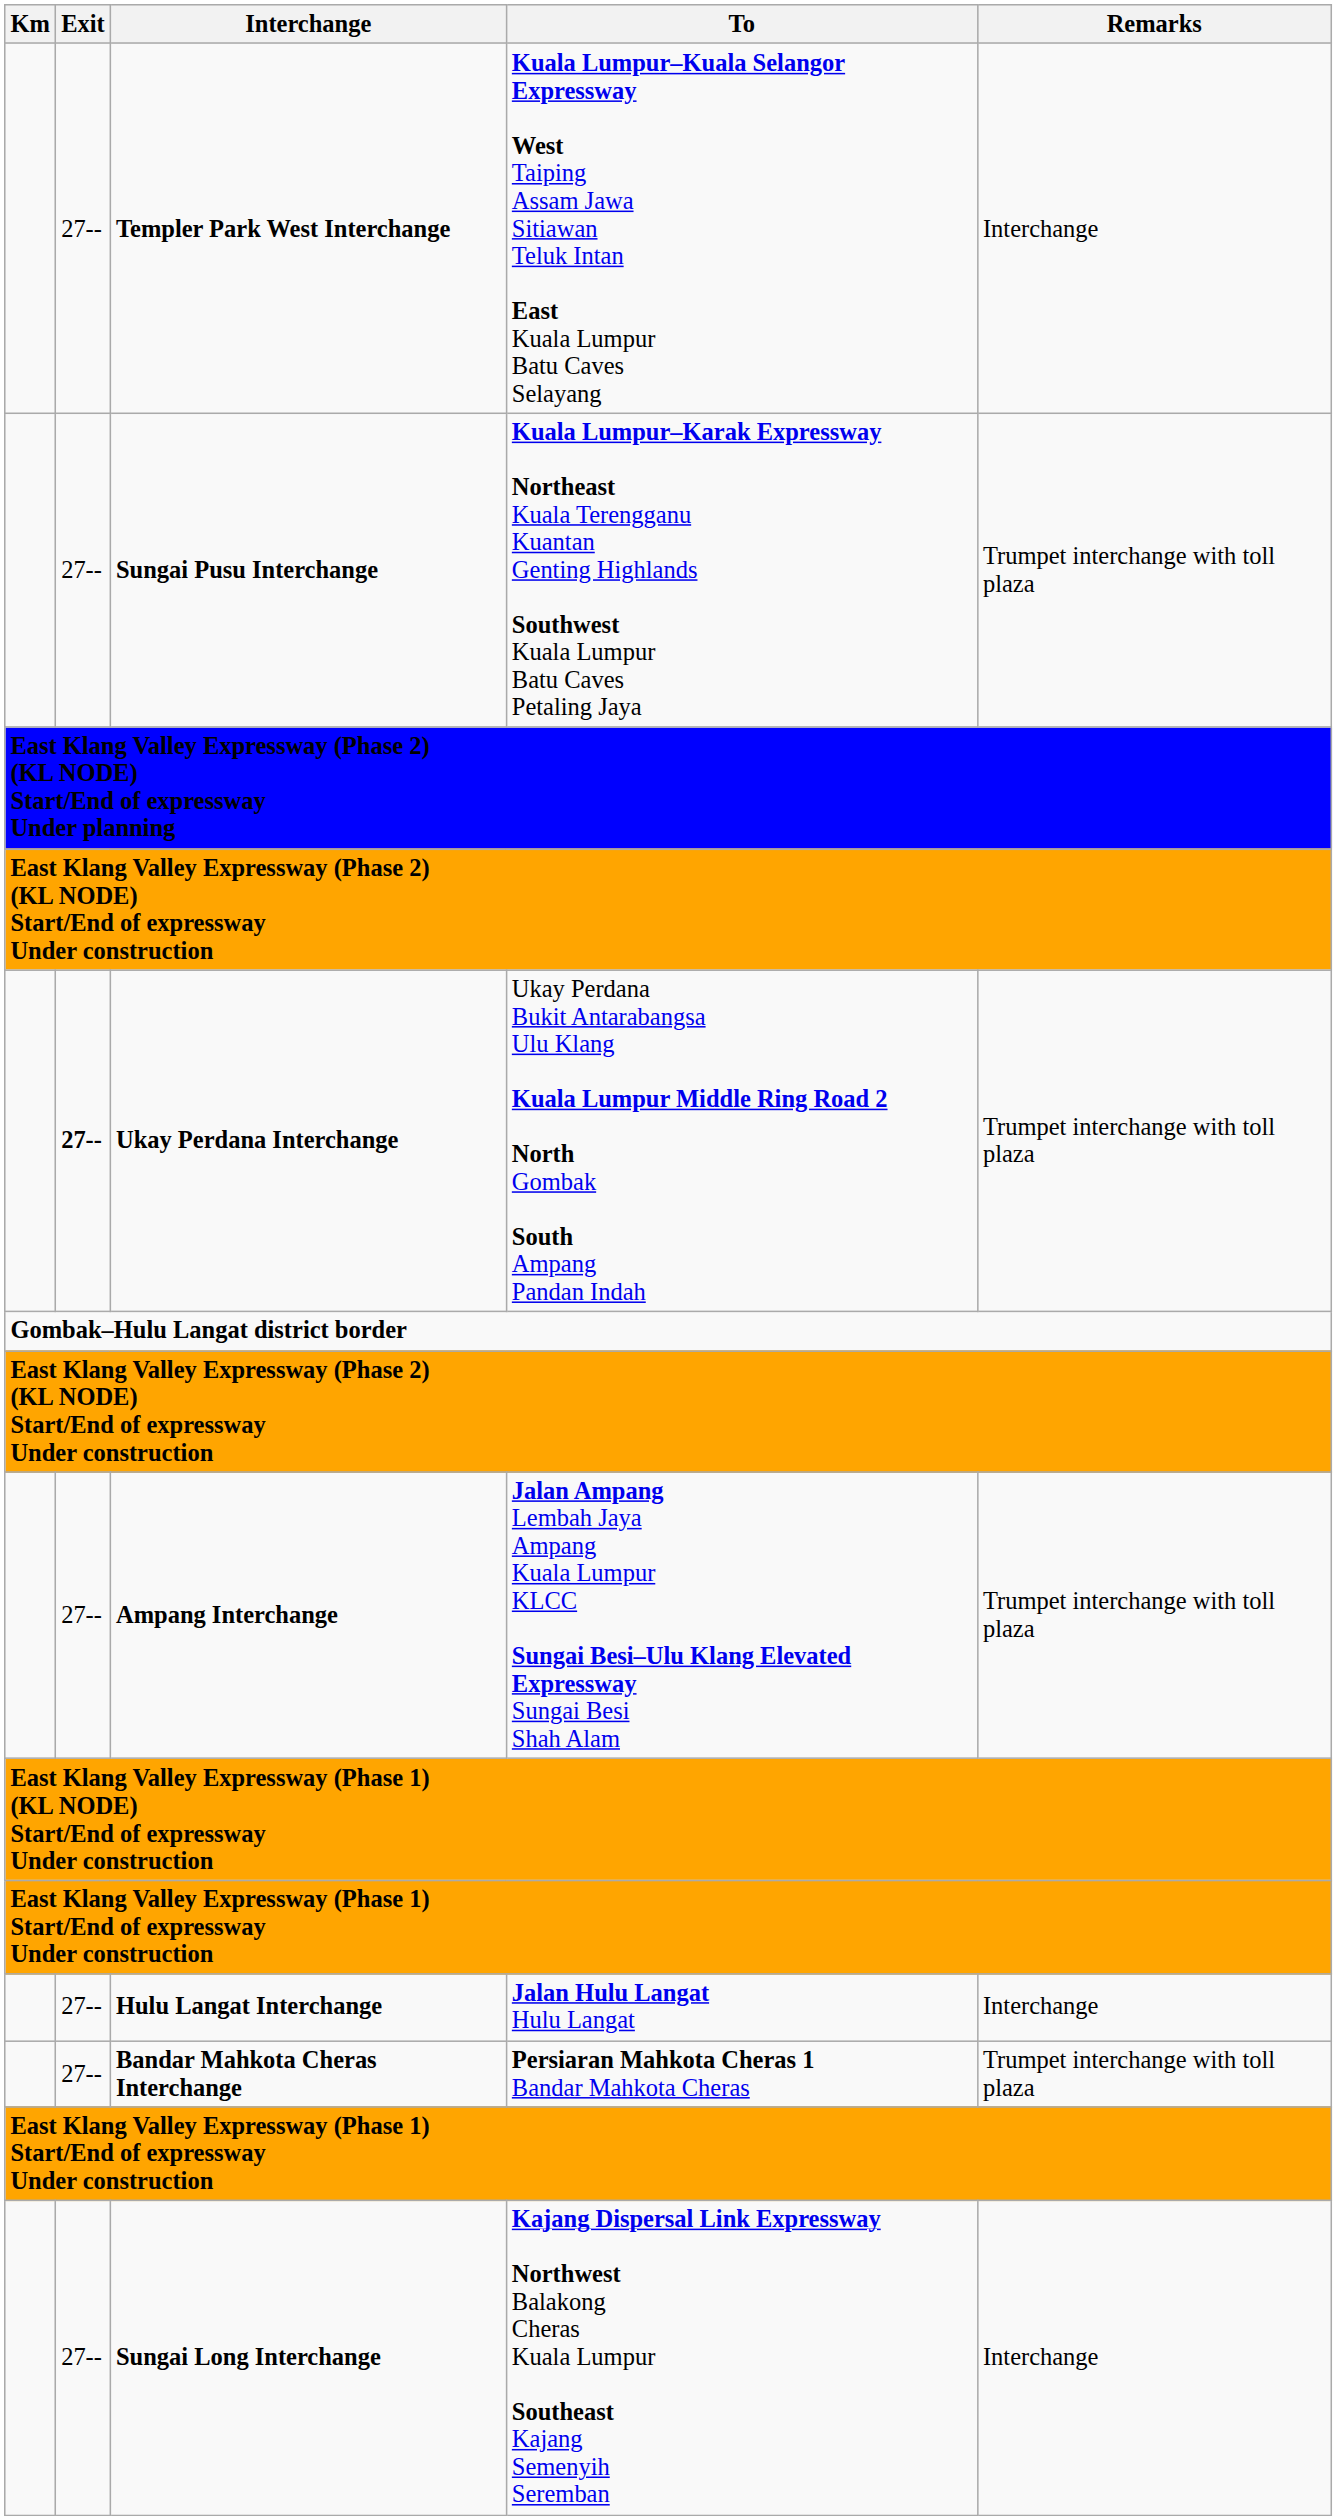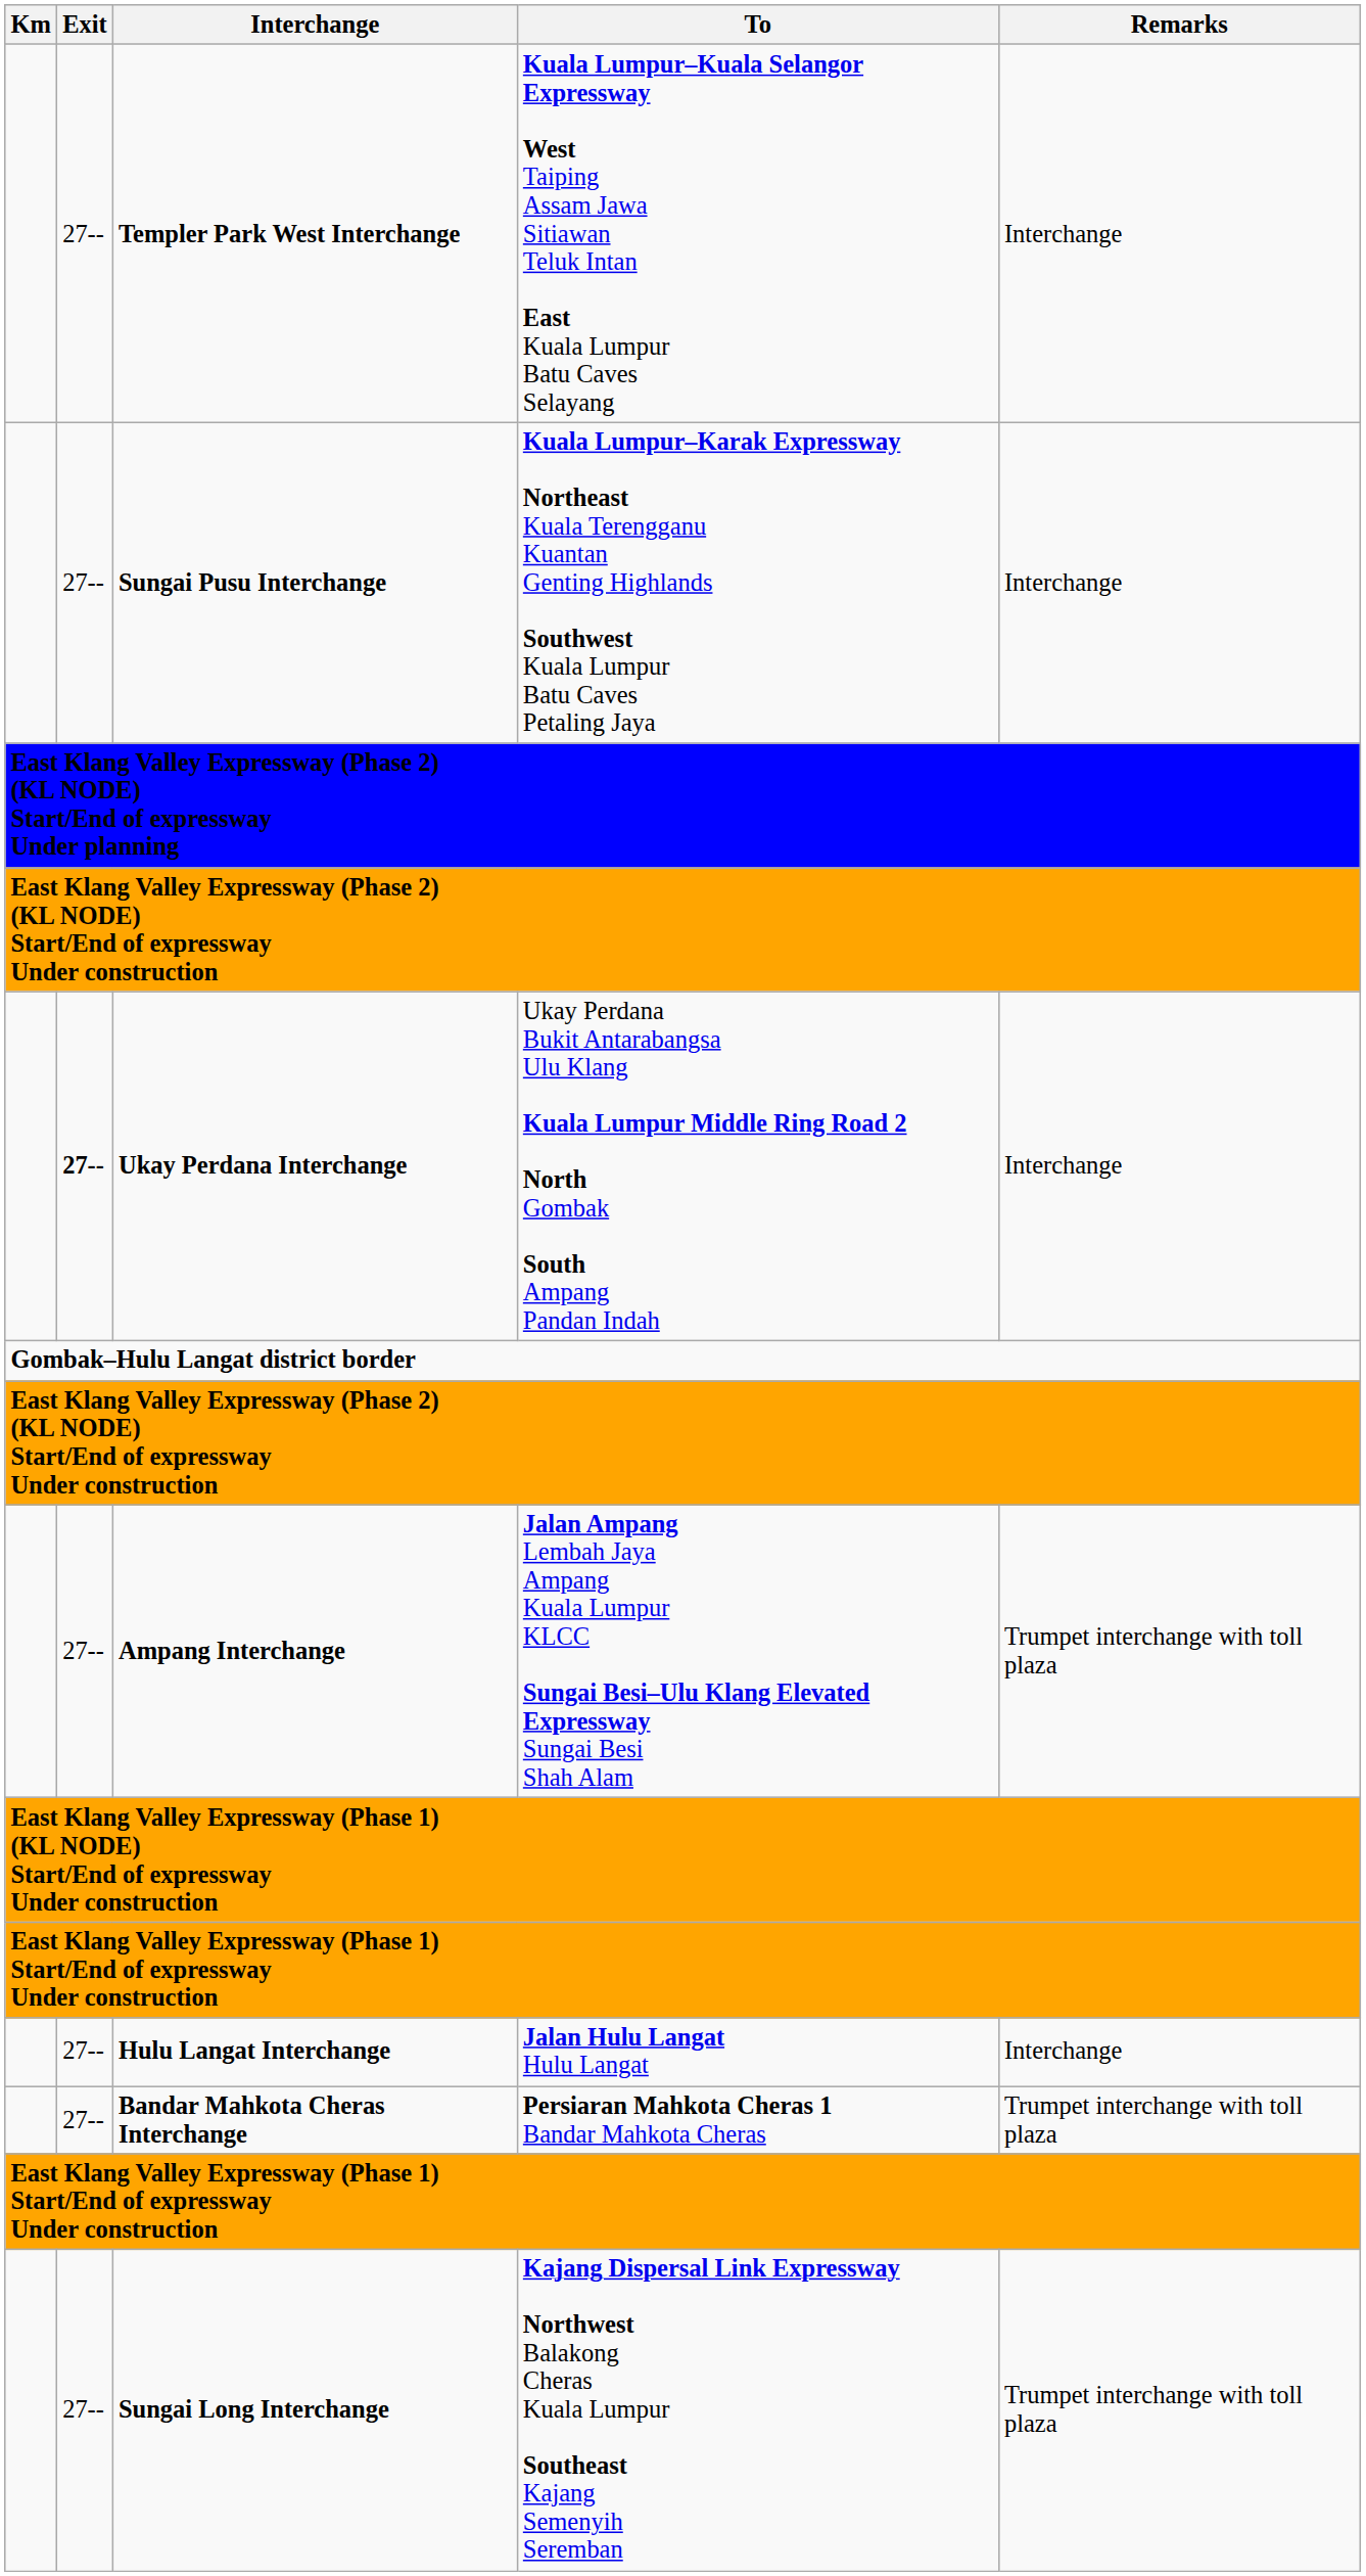Sungai Pusu Interchange | Remarks: Trumpet interchange with toll plaza -> Interchange
Ukay Perdana Interchange | Remarks: Trumpet interchange with toll plaza -> Interchange
Sungai Long Interchange | Remarks: Interchange -> Trumpet interchange with toll plaza
